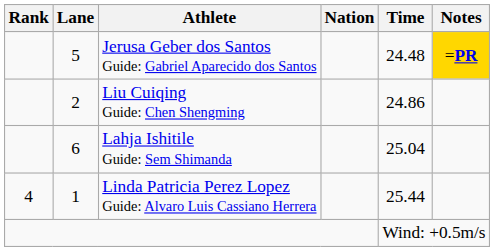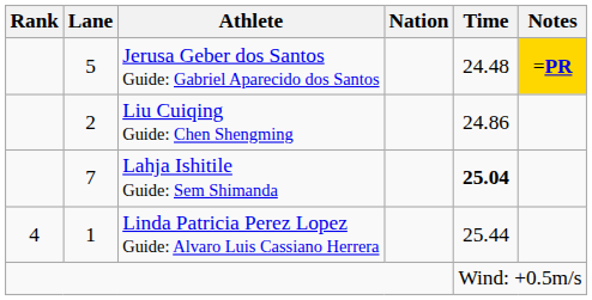Lahja Ishitile Guide: Sem Shimanda | Lane: 6 -> 7
Lahja Ishitile Guide: Sem Shimanda | Time: normal -> bold
